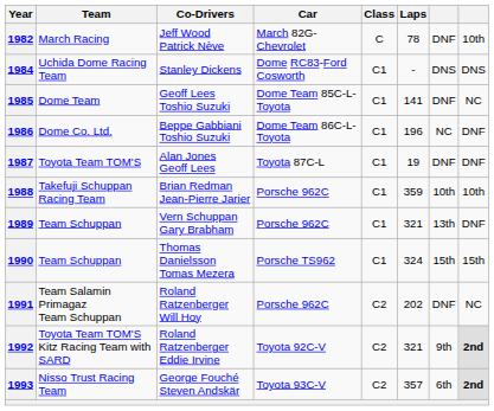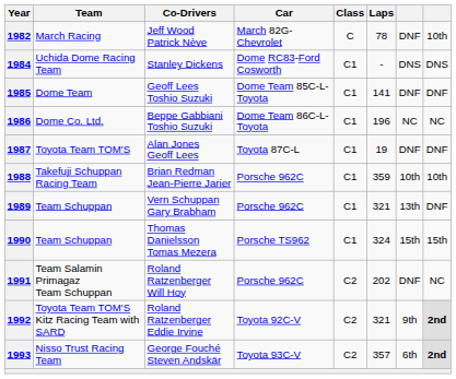1985 | column 8: NC -> DNF
1986 | column 8: DNF -> NC
